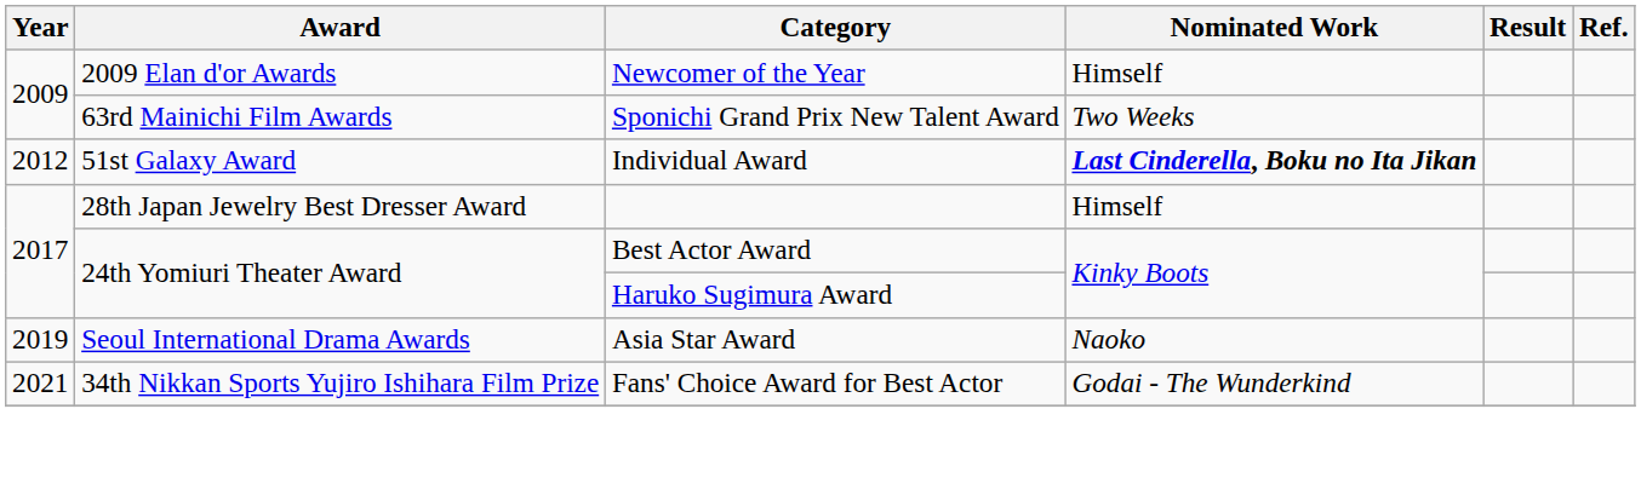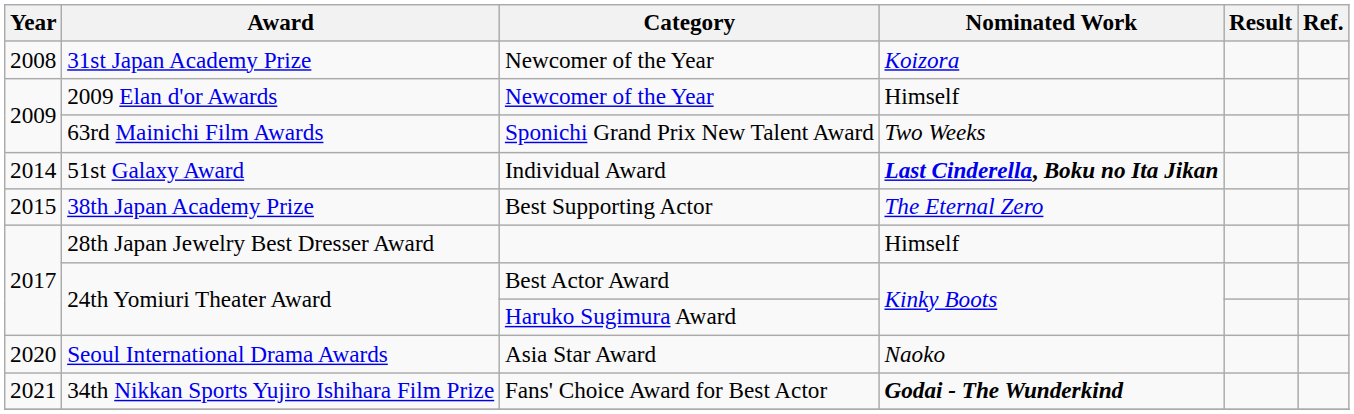+ row: 2008 | 31st Japan Academy Prize | Newcomer of the Year | Koizora
51st Galaxy Award | Year: 2012 -> 2014
+ row: 2015 | 38th Japan Academy Prize | Best Supporting Actor | The Eternal Zero
Seoul International Drama Awards | Year: 2019 -> 2020
34th Nikkan Sports Yujiro Ishihara Film Prize | Nominated Work: normal -> bold
